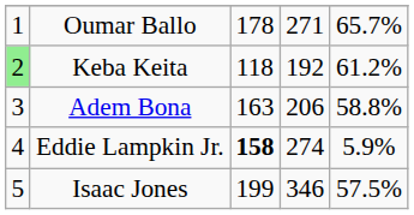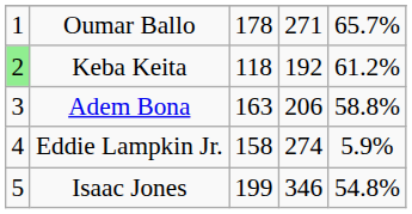Eddie Lampkin Jr. | column 3: bold -> normal
Isaac Jones | column 5: 57.5% -> 54.8%
